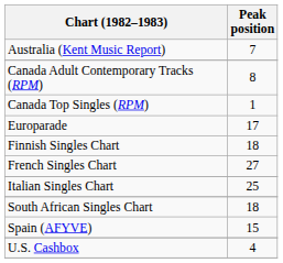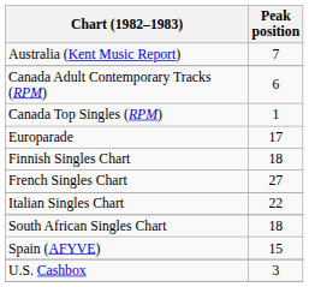Canada Adult Contemporary Tracks (RPM) | Peak position: 8 -> 6
Italian Singles Chart | Peak position: 25 -> 22
U.S. Cashbox | Peak position: 4 -> 3
